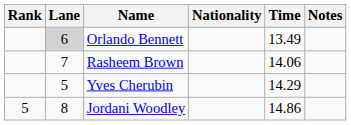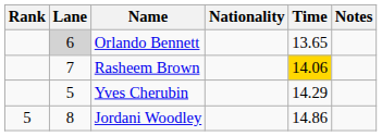Orlando Bennett | Time: 13.49 -> 13.65
Rasheem Brown | Time: no background -> gold background
